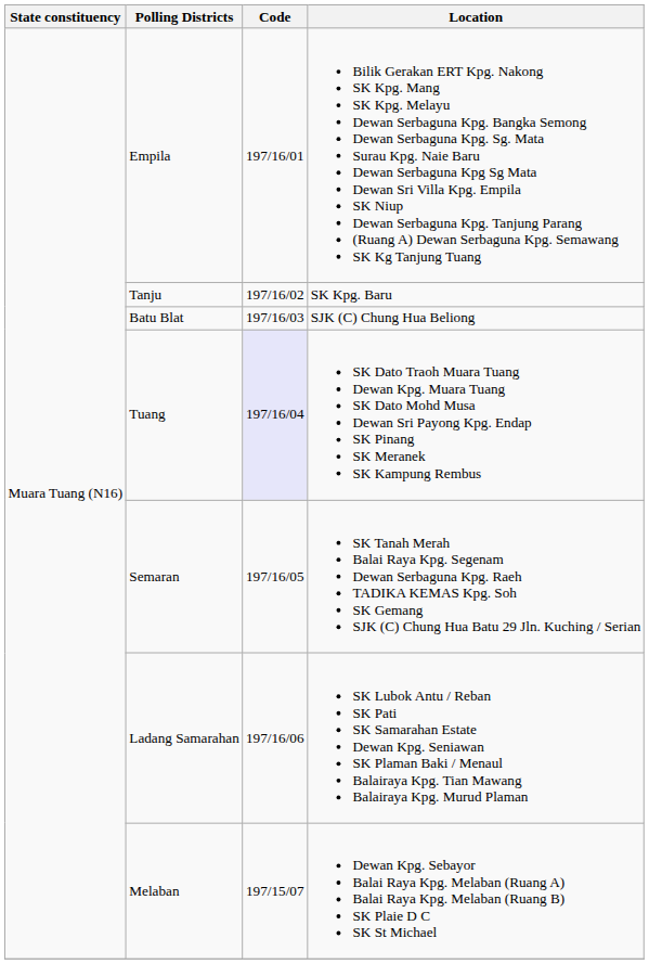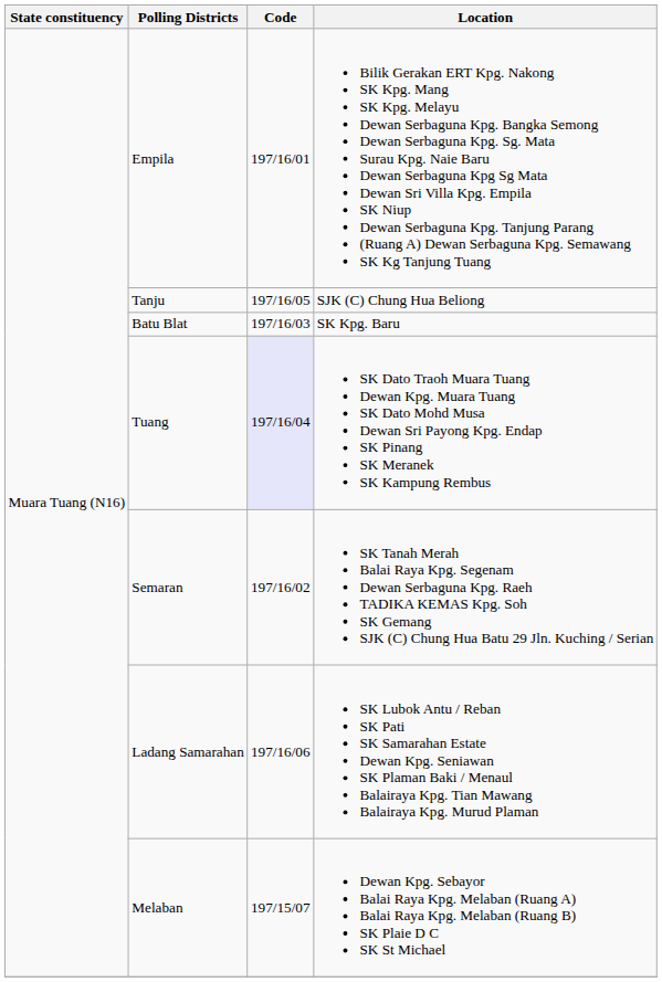Tanju | Code: 197/16/02 -> 197/16/05
Tanju | Location: SK Kpg. Baru -> SJK (C) Chung Hua Beliong
Batu Blat | Location: SJK (C) Chung Hua Beliong -> SK Kpg. Baru
Semaran | Code: 197/16/05 -> 197/16/02
